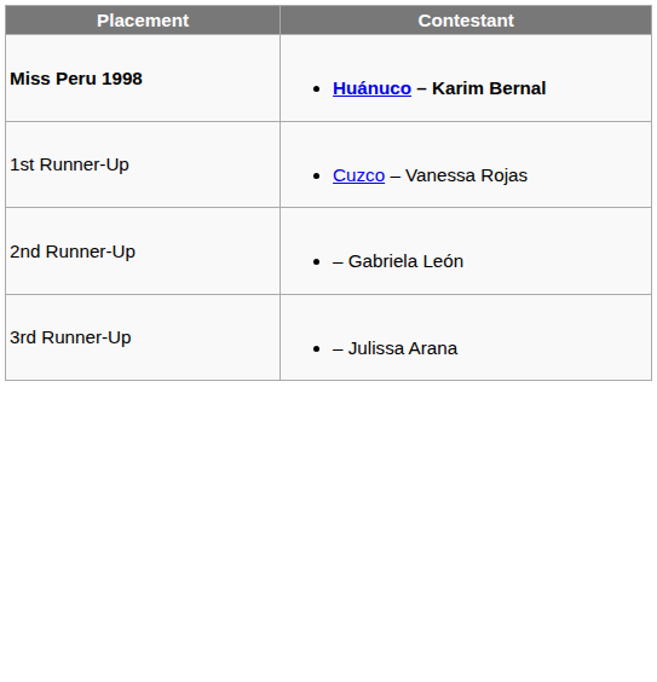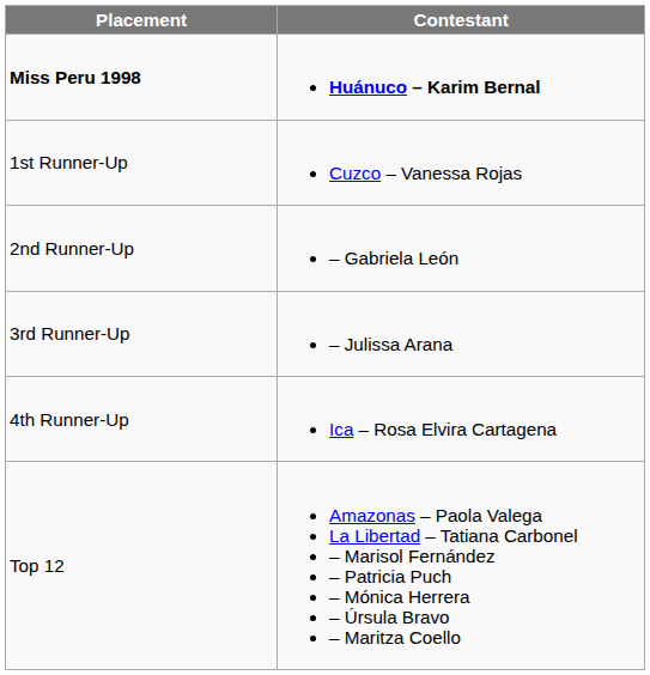+ row: 4th Runner-Up | Ica – Rosa Elvira Cartagena
+ row: Top 12 | Amazonas – Paola Valega La Libertad – Tatiana Carbonel – Marisol Fernández – Patricia Puch – Mónica Herrera – Úrsula Bravo – Maritza Coello
